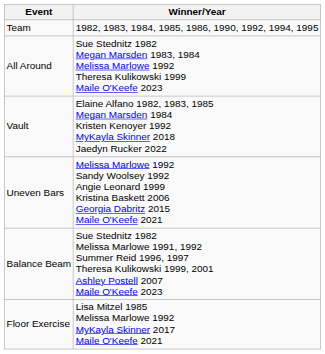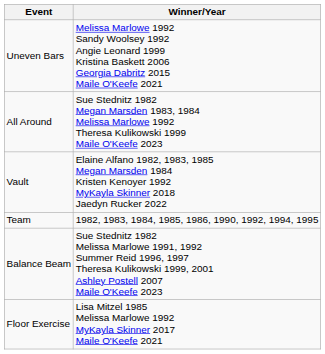rows swapped: Team <-> Uneven Bars
